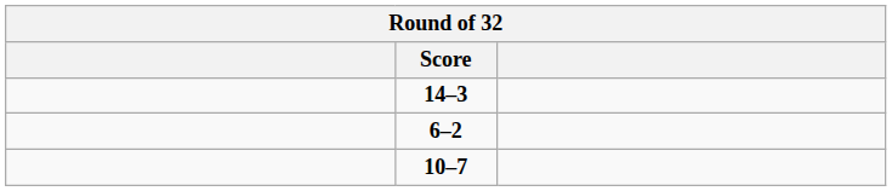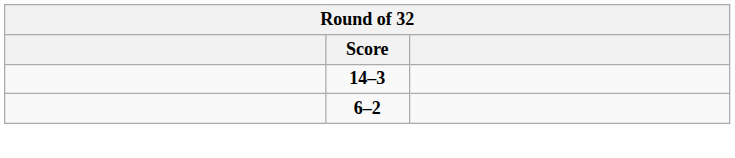- row: 10–7
